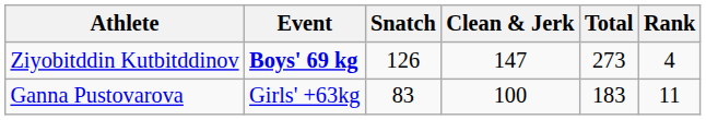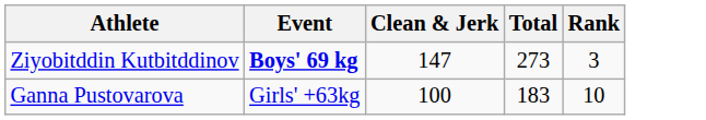- column: Snatch | 126 | 83
Ziyobitddin Kutbitddinov | Rank: 4 -> 3
Ganna Pustovarova | Rank: 11 -> 10
